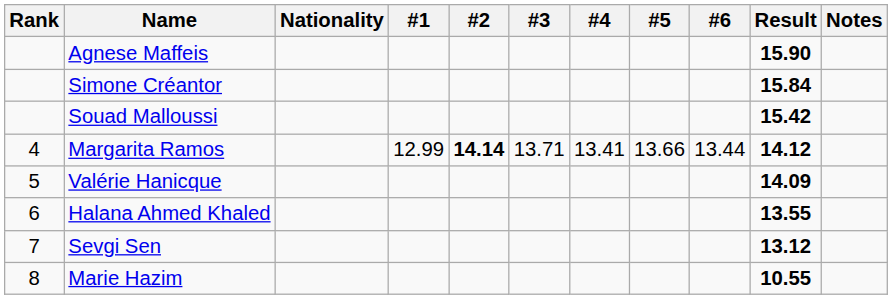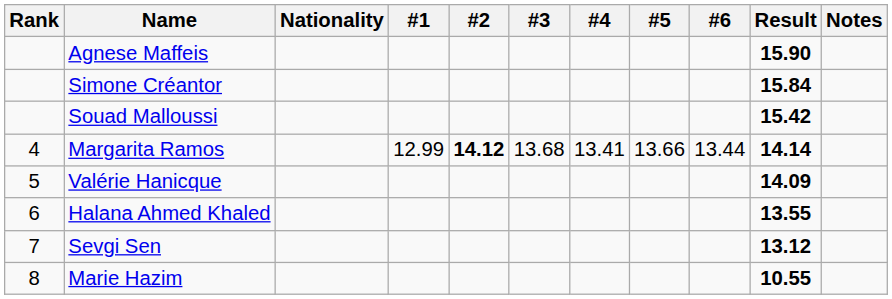Margarita Ramos | #2: 14.14 -> 14.12
Margarita Ramos | #3: 13.71 -> 13.68
Margarita Ramos | Result: 14.12 -> 14.14
